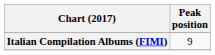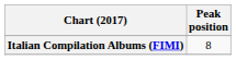Italian Compilation Albums (FIMI) | Peak position: 9 -> 8
